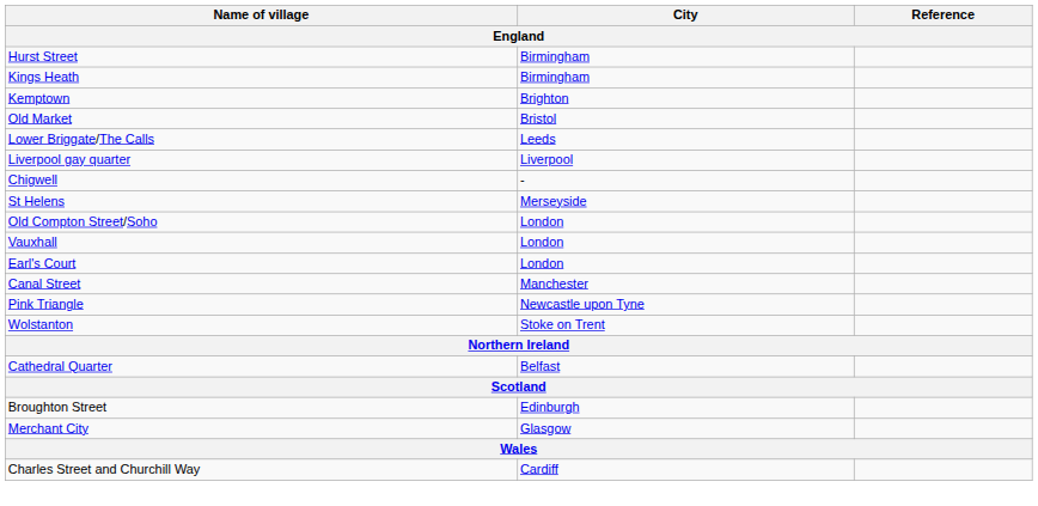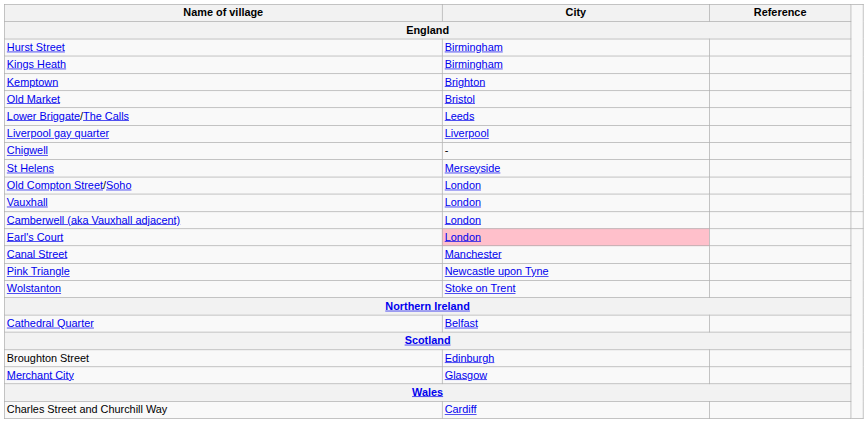+ row: Camberwell (aka Vauxhall adjacent) | London
Earl's Court | City / England: no background -> pink background
